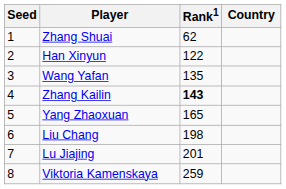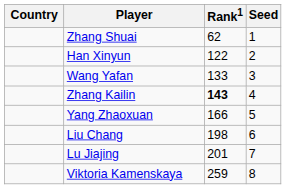columns swapped: Country <-> Seed
Wang Yafan | Rank1: 135 -> 133
Yang Zhaoxuan | Rank1: 165 -> 166
